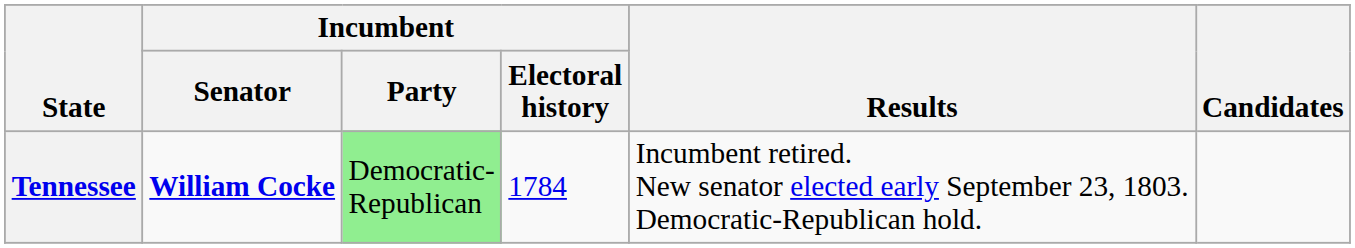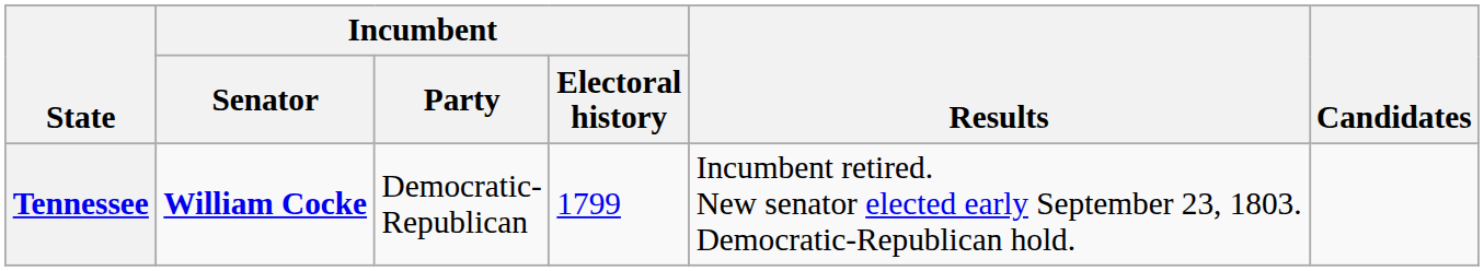Tennessee | Incumbent / Party: lightgreen background -> no background
Tennessee | Incumbent / Electoral history: 1784 -> 1799
